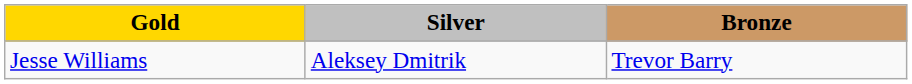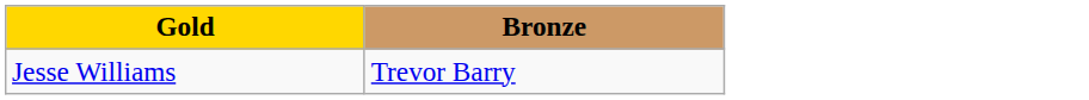- column: Silver | Aleksey Dmitrik
